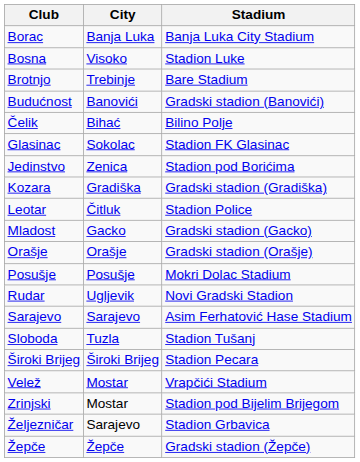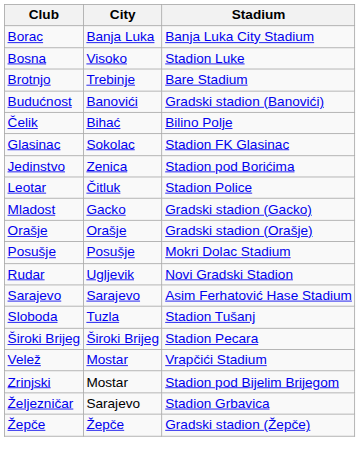- row: Kozara | Gradiška | Gradski stadion (Gradiška)
